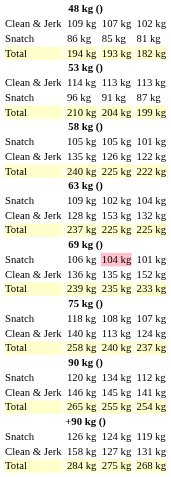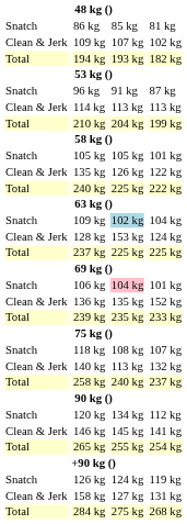rows swapped: 86 kg <-> Clean & Jerk / 109 kg
rows swapped: 96 kg <-> 114 kg
Snatch / 109 kg | column 5: no background -> lightblue background
128 kg | column 7: 132 kg -> 124 kg
140 kg | column 7: 124 kg -> 132 kg
